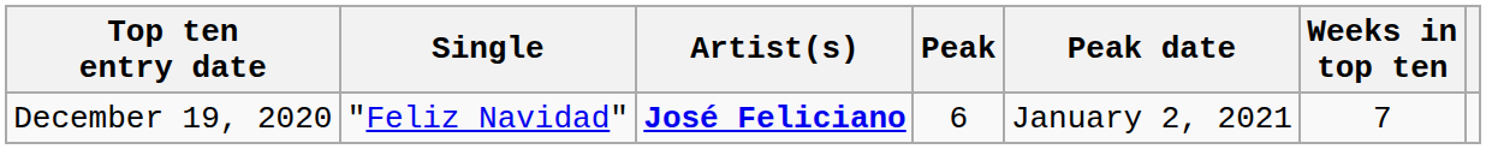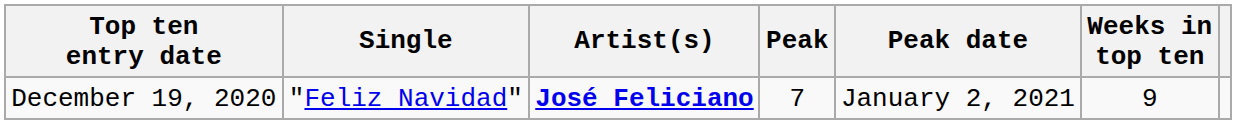December 19, 2020 | Peak: 6 -> 7
December 19, 2020 | Weeks in top ten: 7 -> 9
